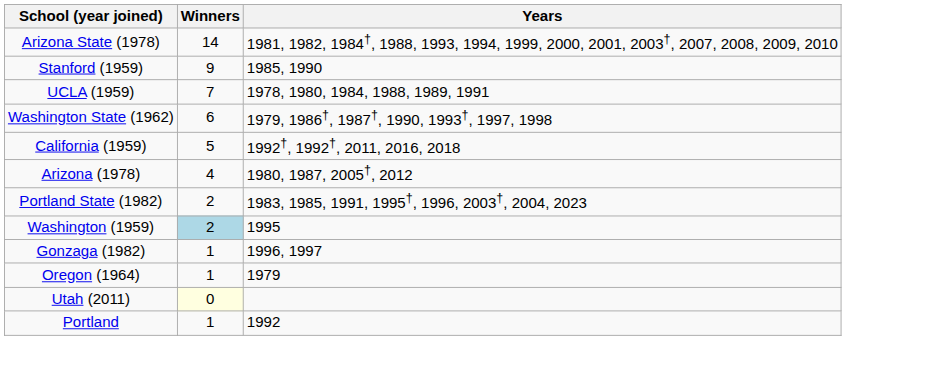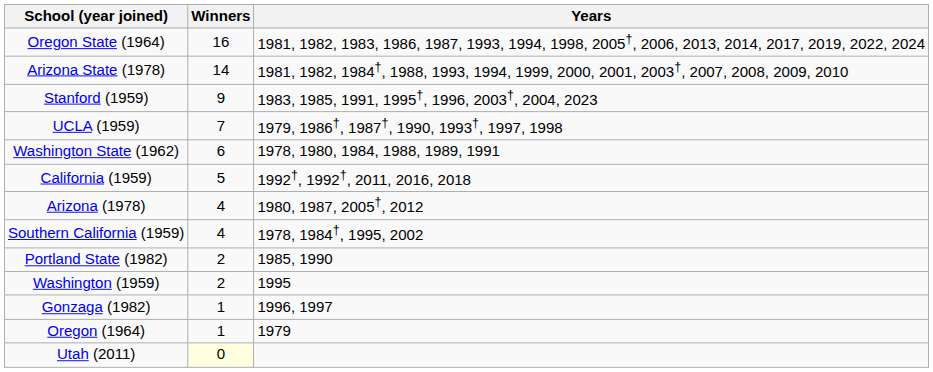+ row: Oregon State (1964) | 16 | 1981, 1982, 1983, 1986, 1987, 1993, 1994, 1998, 2005†, 2006, 2013, 2014, 2017, 2019, 2022, 2024
Stanford (1959) | Years: 1985, 1990 -> 1983, 1985, 1991, 1995†, 1996, 2003†, 2004, 2023
UCLA (1959) | Years: 1978, 1980, 1984, 1988, 1989, 1991 -> 1979, 1986†, 1987†, 1990, 1993†, 1997, 1998
Washington State (1962) | Years: 1979, 1986†, 1987†, 1990, 1993†, 1997, 1998 -> 1978, 1980, 1984, 1988, 1989, 1991
+ row: Southern California (1959) | 4 | 1978, 1984†, 1995, 2002
Portland State (1982) | Years: 1983, 1985, 1991, 1995†, 1996, 2003†, 2004, 2023 -> 1985, 1990
Washington (1959) | Winners: lightblue background -> no background
- row: Portland | 1 | 1992
